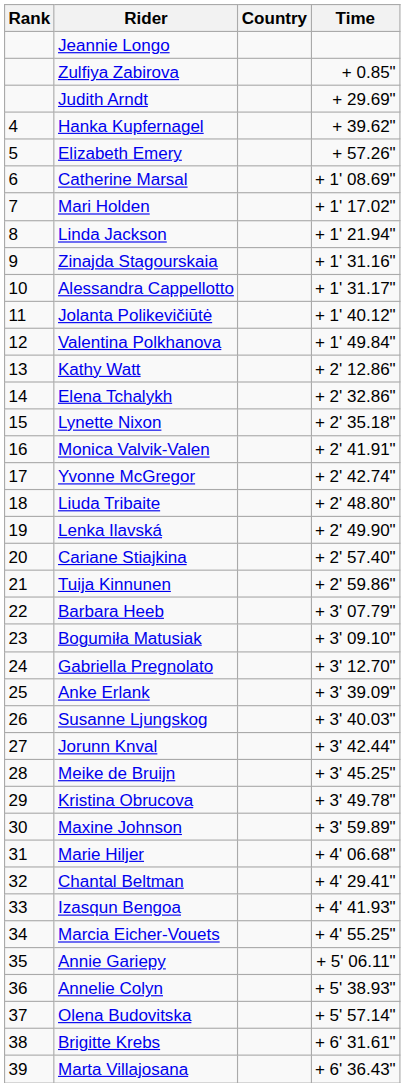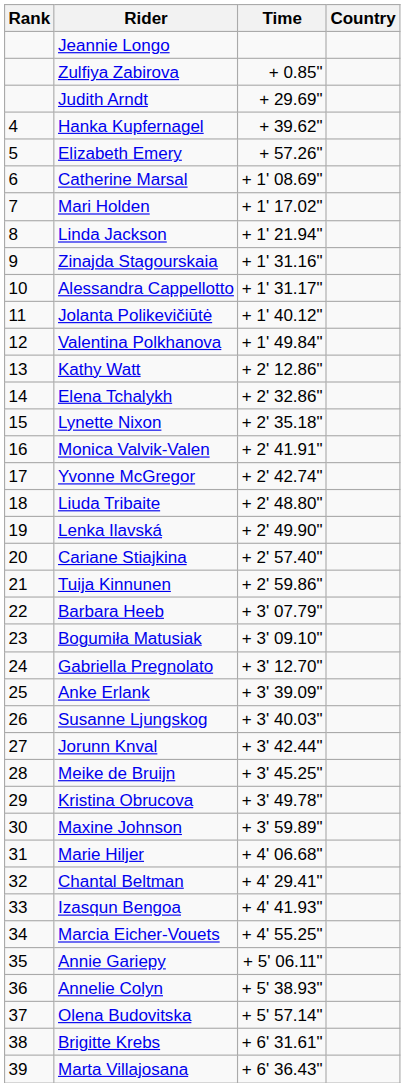columns swapped: Country <-> Time
